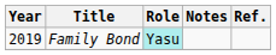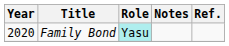Family Bond | Year: 2019 -> 2020
